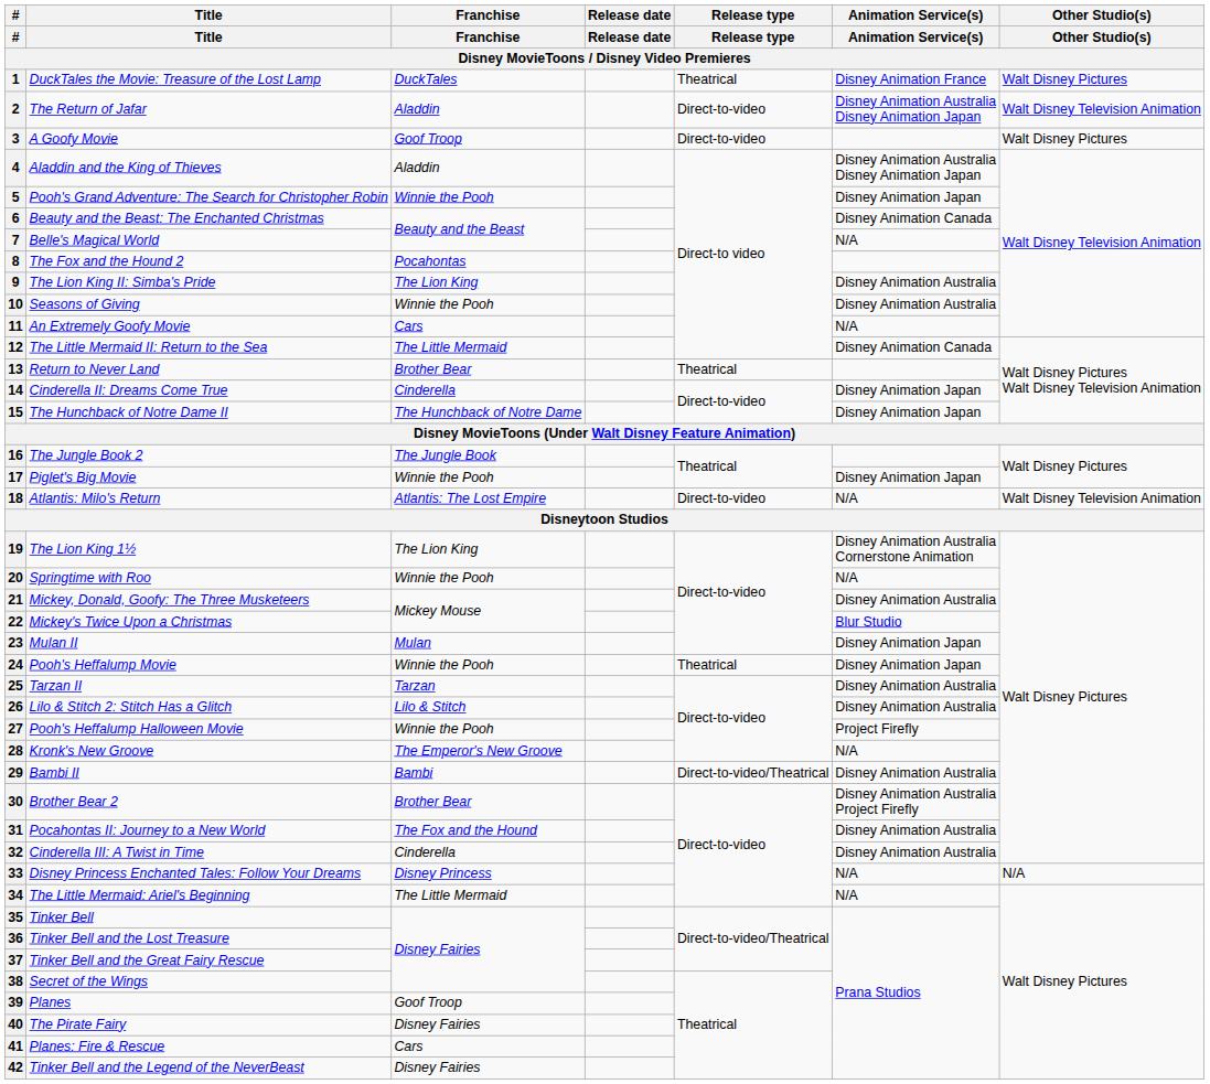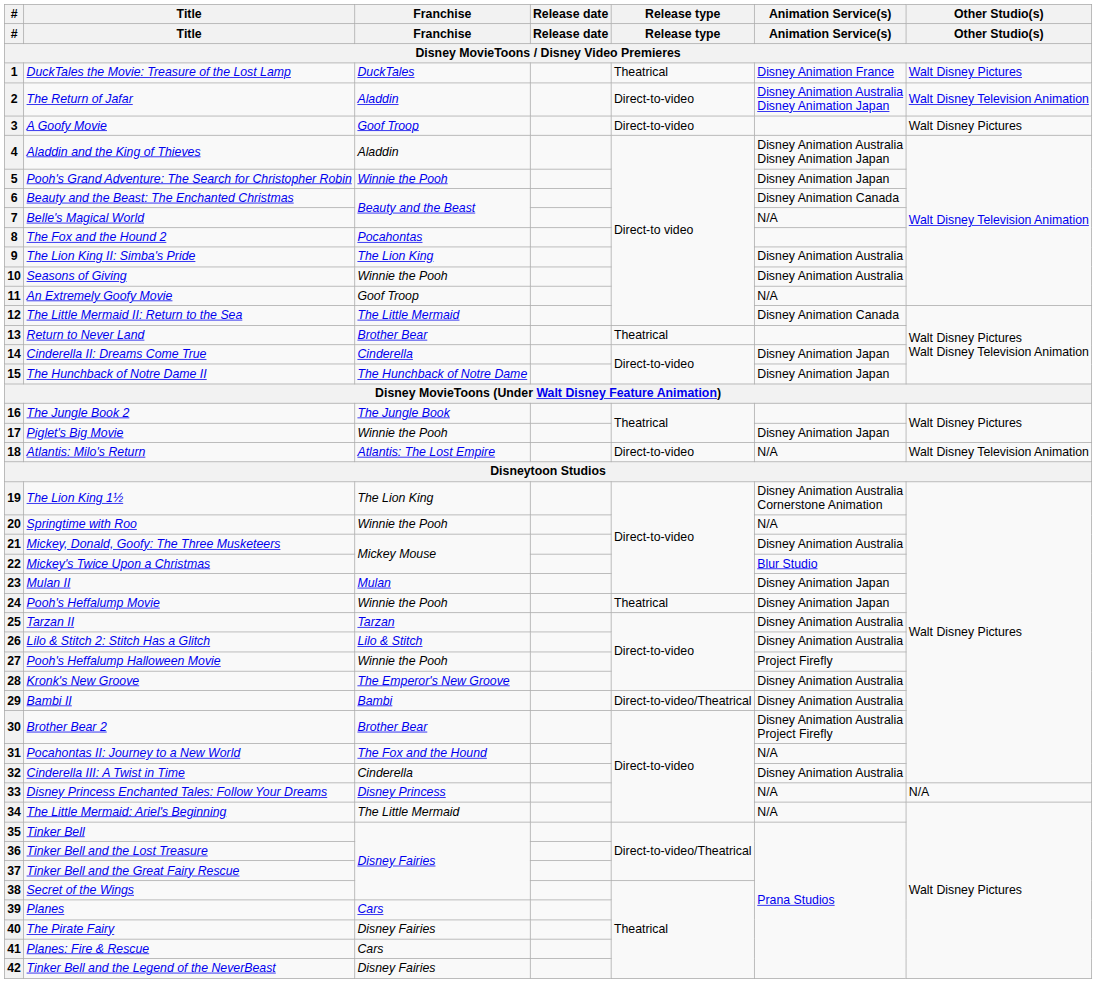11 | Franchise: Cars -> Goof Troop
28 | Animation Service(s): N/A -> Disney Animation Australia
31 | Animation Service(s): Disney Animation Australia -> N/A
39 | Franchise: Goof Troop -> Cars
